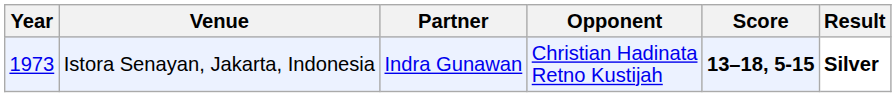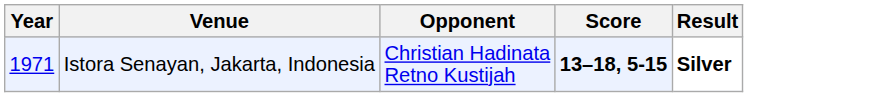- column: Partner | Indra Gunawan
Istora Senayan, Jakarta, Indonesia | Year: 1973 -> 1971
